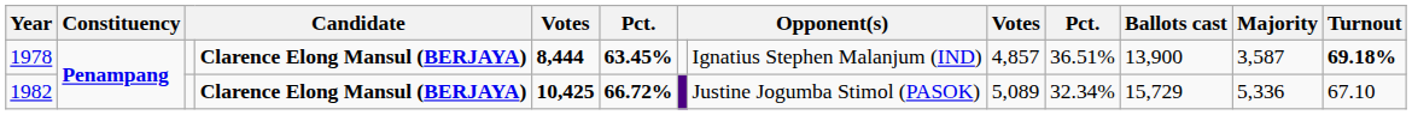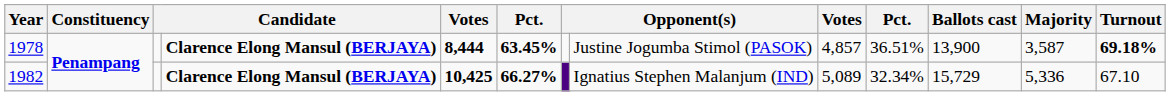1978 | column 8: Ignatius Stephen Malanjum (IND) -> Justine Jogumba Stimol (PASOK)
1982 | column 6: 66.72% -> 66.27%
1982 | column 8: Justine Jogumba Stimol (PASOK) -> Ignatius Stephen Malanjum (IND)
